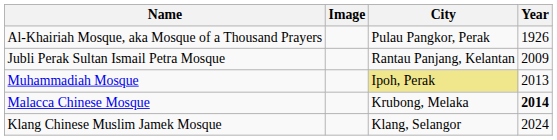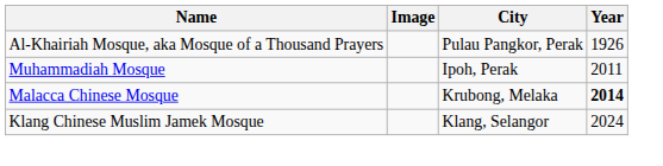- row: Jubli Perak Sultan Ismail Petra Mosque | Rantau Panjang, Kelantan | 2009
Muhammadiah Mosque | City: khaki background -> no background
Muhammadiah Mosque | Year: 2013 -> 2011
